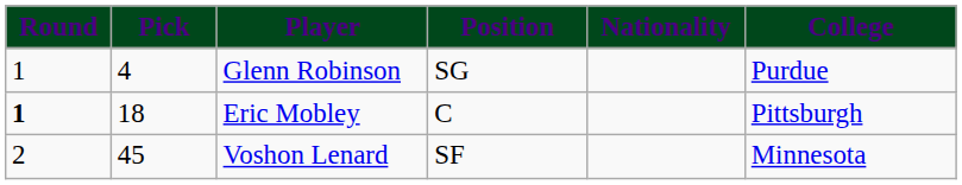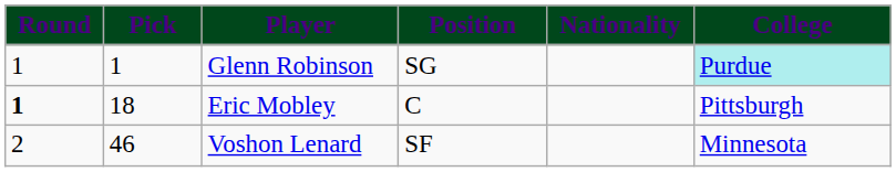Glenn Robinson | Pick: 4 -> 1
Glenn Robinson | College: no background -> paleturquoise background
Voshon Lenard | Pick: 45 -> 46
